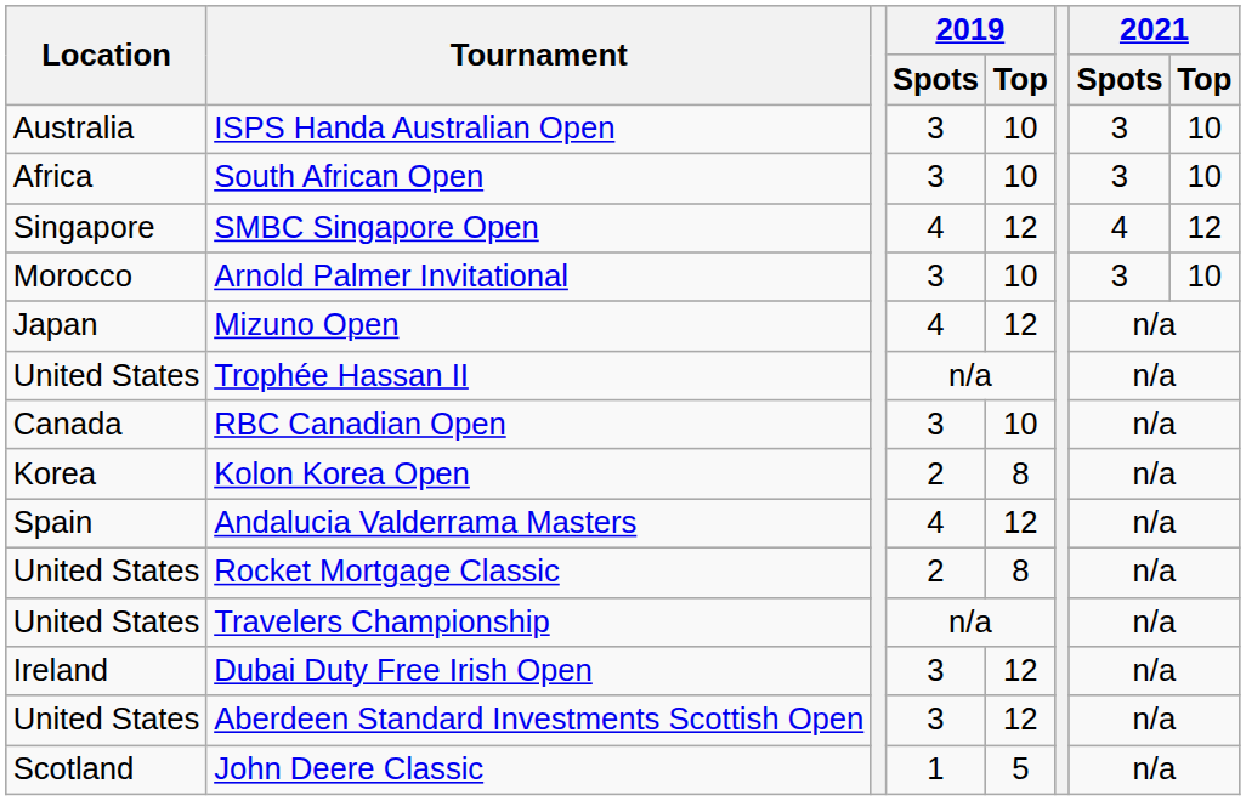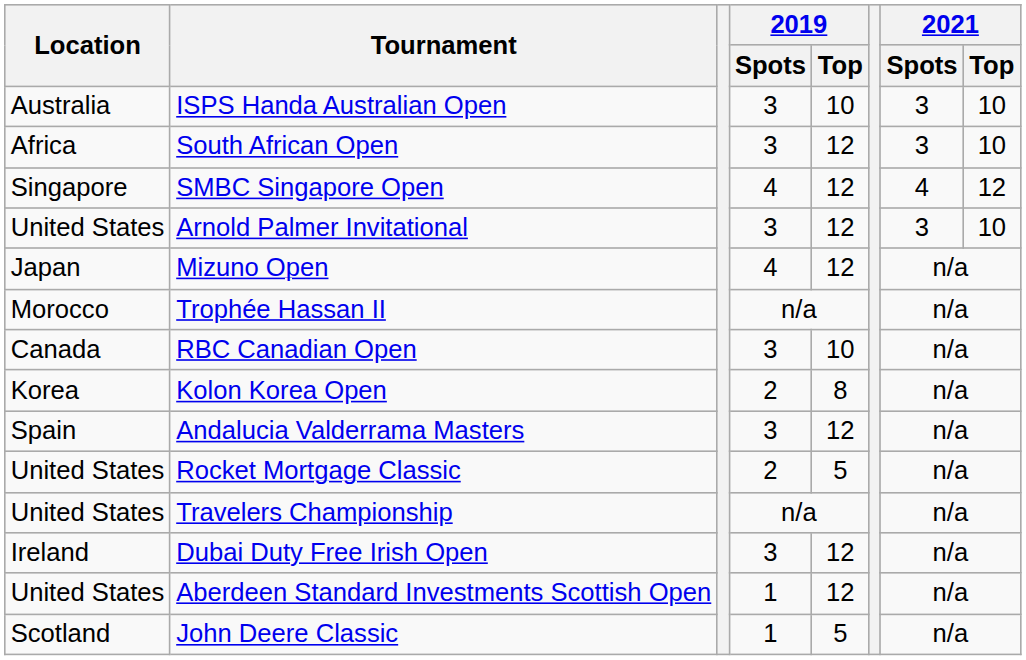South African Open | 2019 / Top: 10 -> 12
Arnold Palmer Invitational | Location: Morocco -> United States
Arnold Palmer Invitational | 2019 / Top: 10 -> 12
Trophée Hassan II | Location: United States -> Morocco
Andalucia Valderrama Masters | 2019 / Spots: 4 -> 3
Rocket Mortgage Classic | 2019 / Top: 8 -> 5
Aberdeen Standard Investments Scottish Open | 2019 / Spots: 3 -> 1
